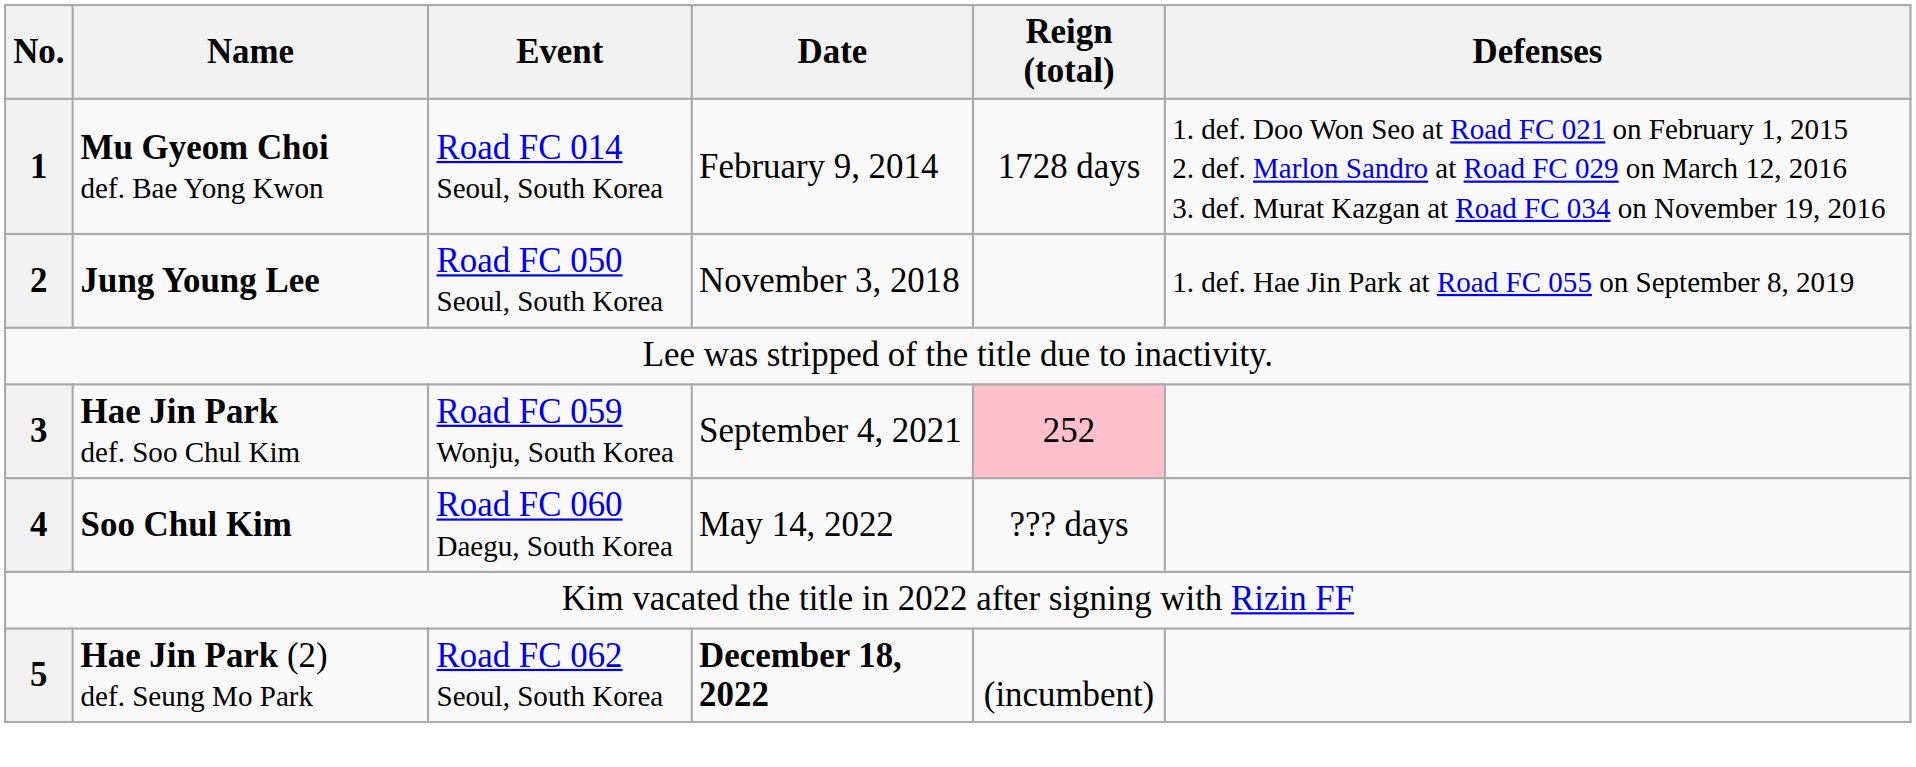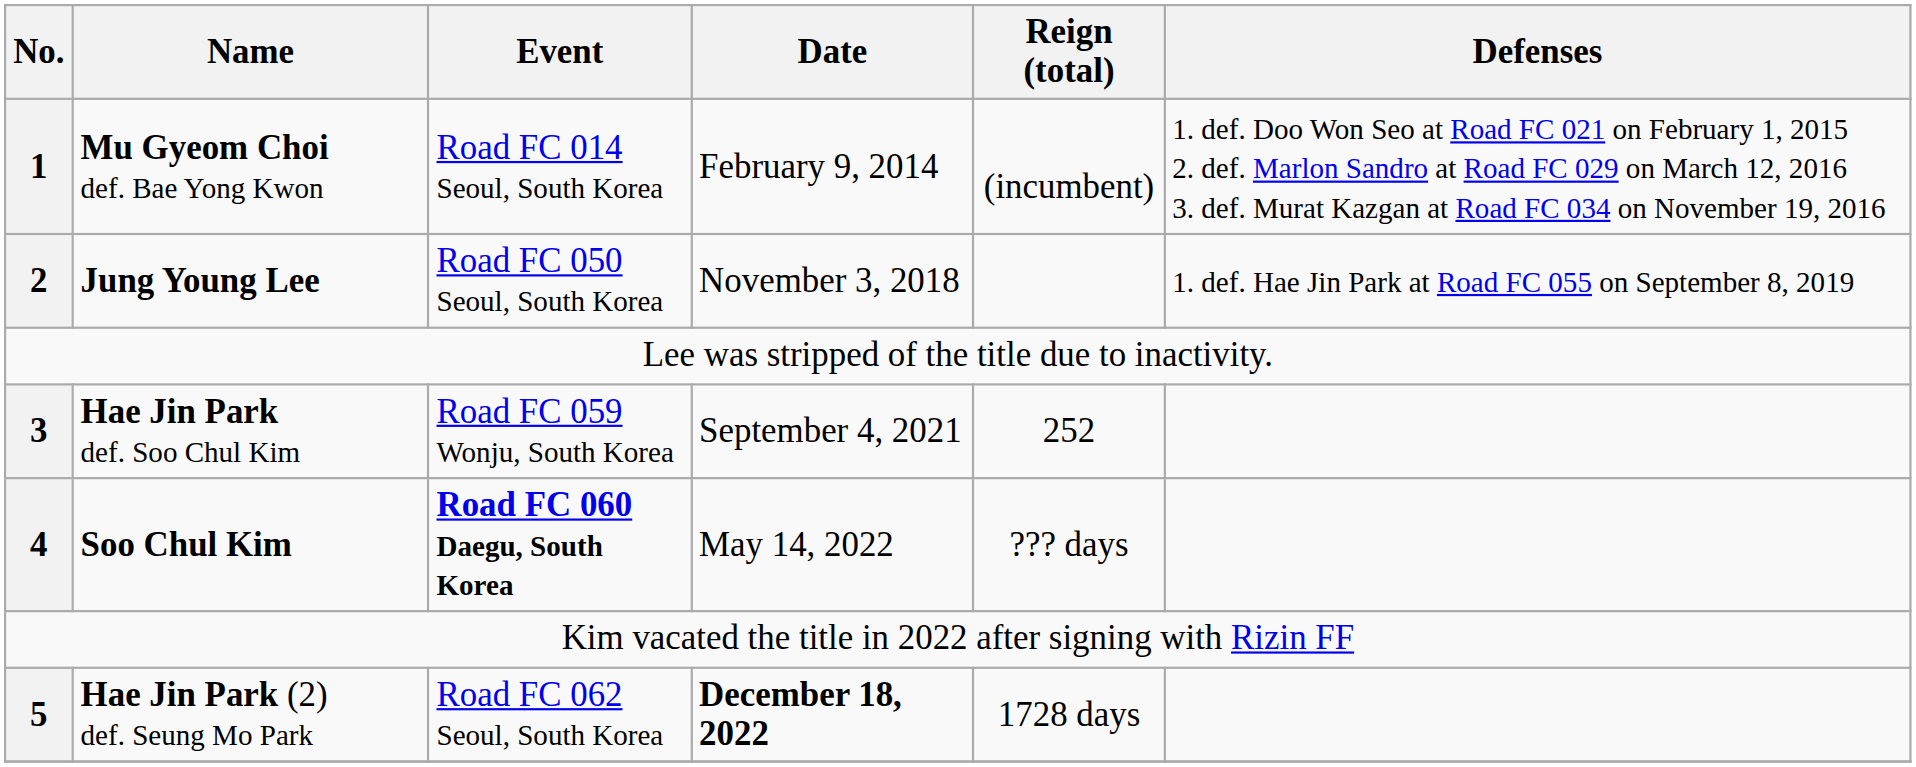Mu Gyeom Choi def. Bae Yong Kwon | Reign (total): 1728 days -> (incumbent)
Hae Jin Park def. Soo Chul Kim | Reign (total): pink background -> no background
Soo Chul Kim | Event: normal -> bold
Hae Jin Park (2) def. Seung Mo Park | Reign (total): (incumbent) -> 1728 days
